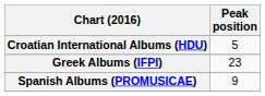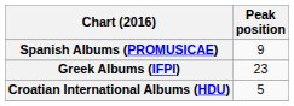rows swapped: Croatian International Albums (HDU) <-> Spanish Albums (PROMUSICAE)
